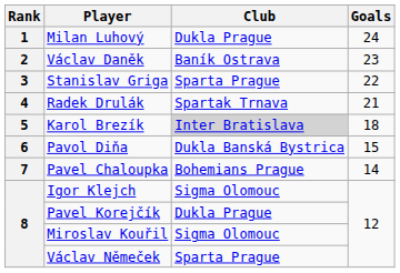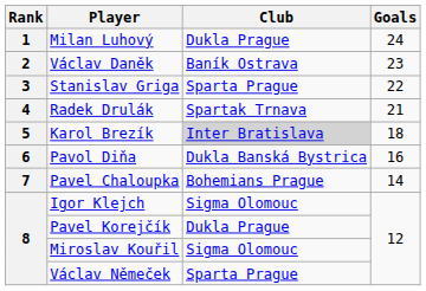Pavol Diňa | Goals: 15 -> 16
